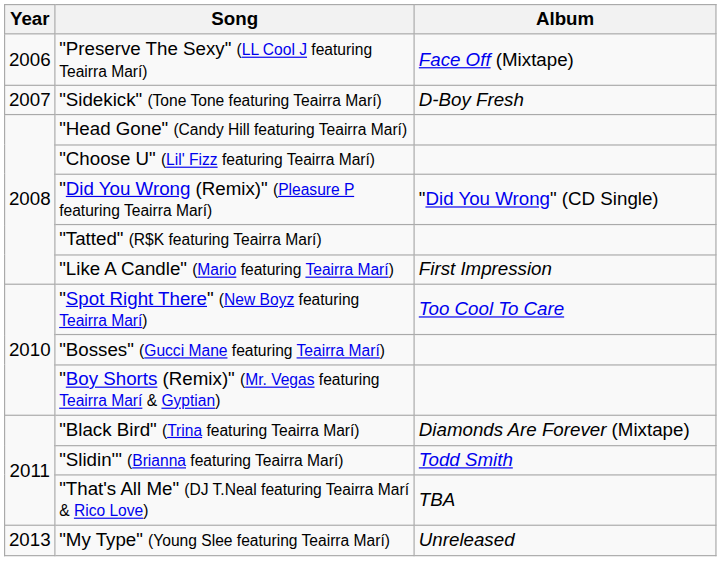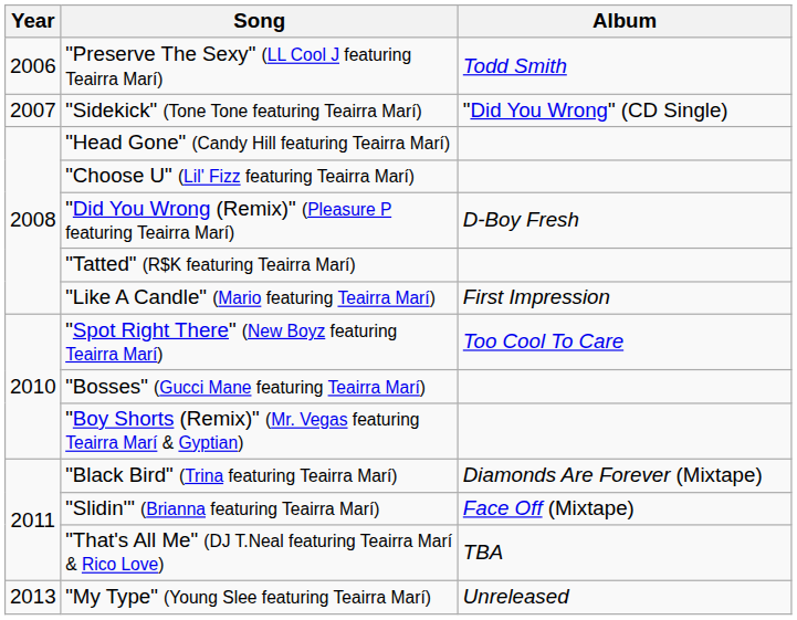"Preserve The Sexy" (LL Cool J featuring Teairra Marí) | Album: Face Off (Mixtape) -> Todd Smith
"Sidekick" (Tone Tone featuring Teairra Marí) | Album: D-Boy Fresh -> "Did You Wrong" (CD Single)
"Did You Wrong (Remix)" (Pleasure P featuring Teairra Marí) | Album: "Did You Wrong" (CD Single) -> D-Boy Fresh
"Slidin'" (Brianna featuring Teairra Marí) | Album: Todd Smith -> Face Off (Mixtape)
